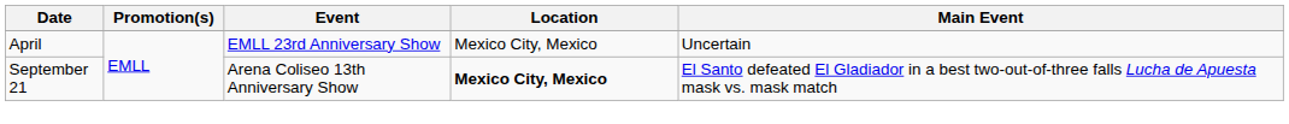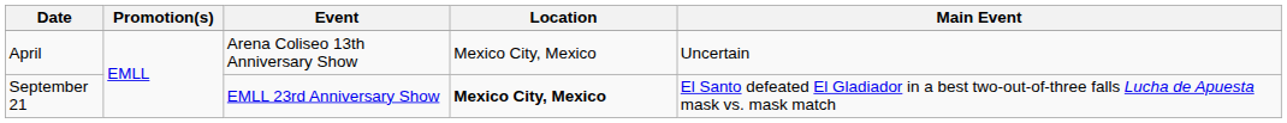April | Event: EMLL 23rd Anniversary Show -> Arena Coliseo 13th Anniversary Show
September 21 | Event: Arena Coliseo 13th Anniversary Show -> EMLL 23rd Anniversary Show
